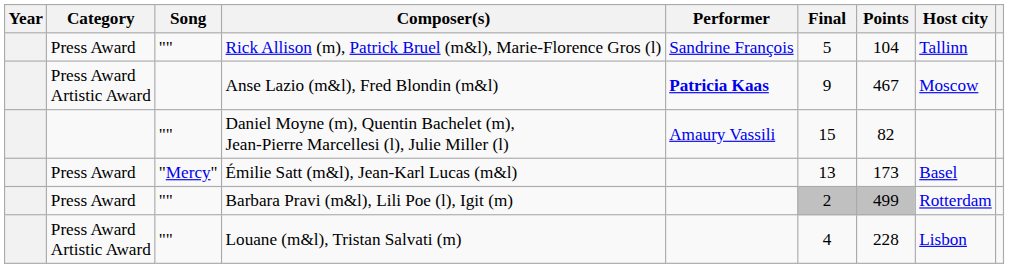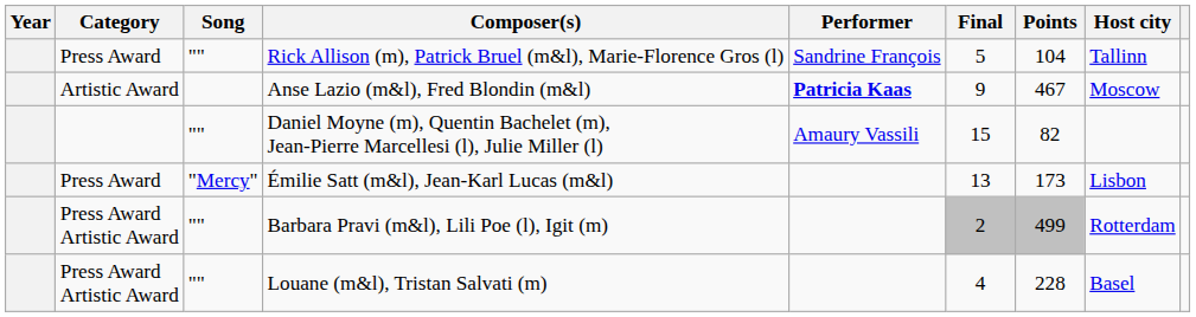Anse Lazio (m&l), Fred Blondin (m&l) | Category: Press Award Artistic Award -> Artistic Award
Émilie Satt (m&l), Jean-Karl Lucas (m&l) | Host city: Basel -> Lisbon
Barbara Pravi (m&l), Lili Poe (l), Igit (m) | Category: Press Award -> Press Award Artistic Award
Louane (m&l), Tristan Salvati (m) | Host city: Lisbon -> Basel
